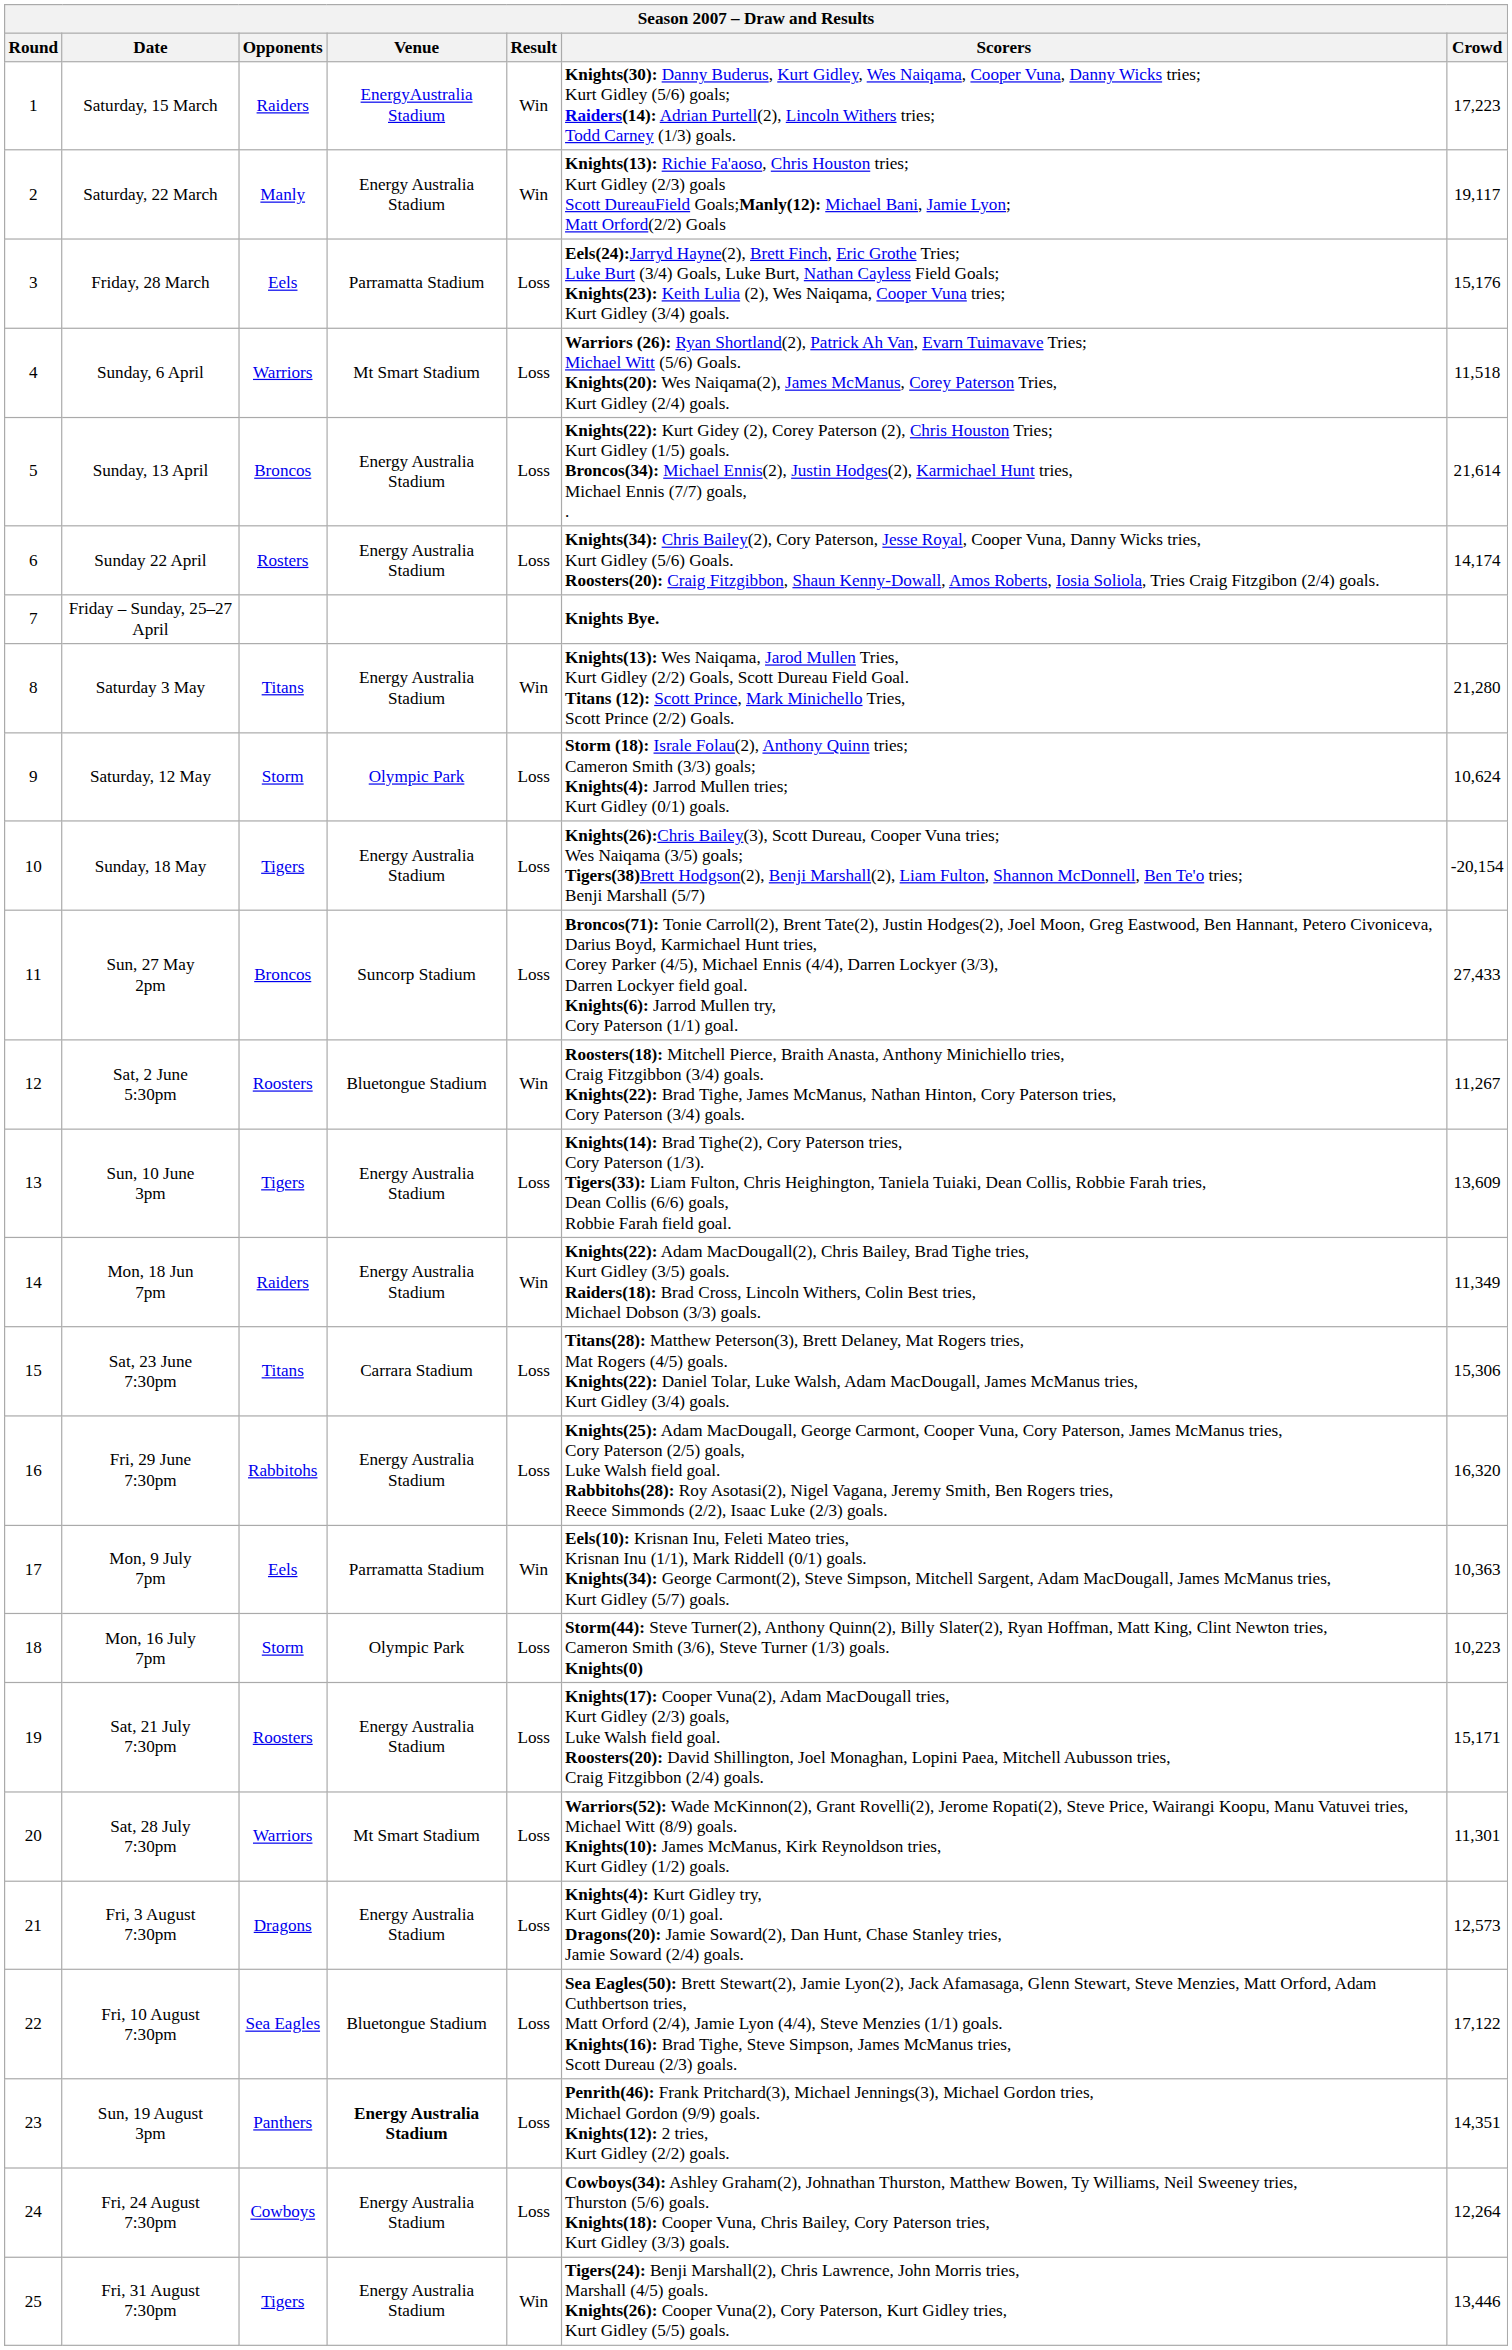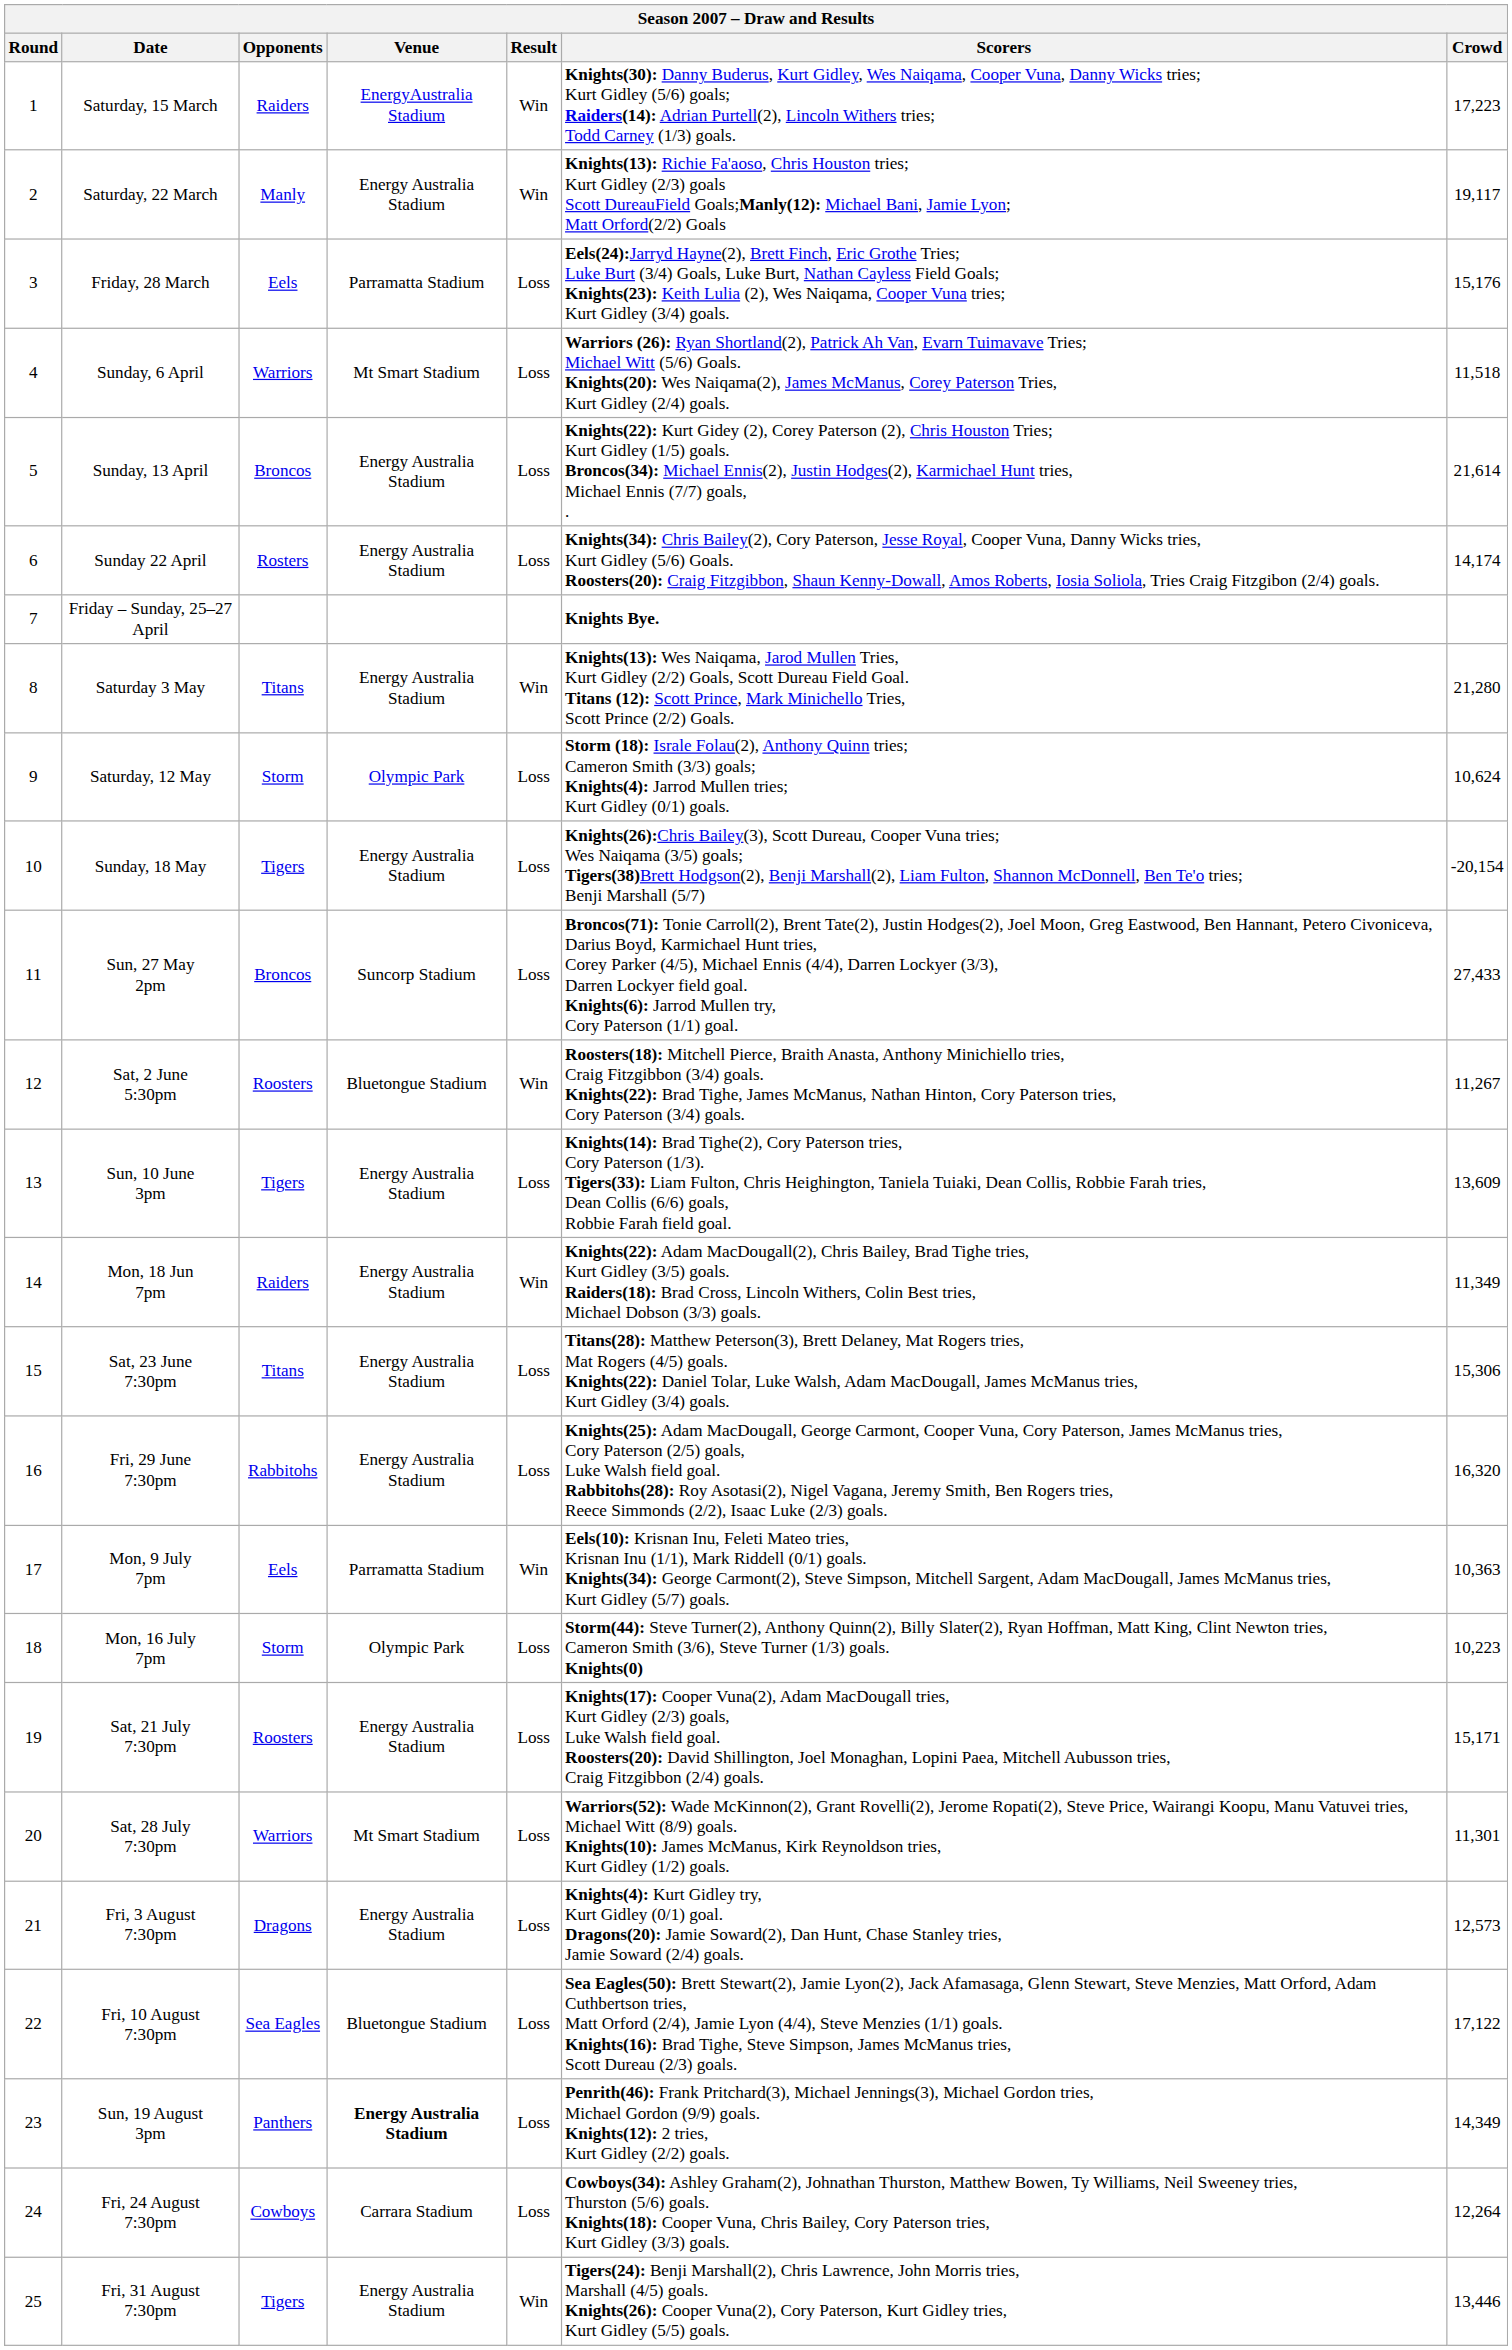Sat, 23 June 7:30pm | Venue: Carrara Stadium -> Energy Australia Stadium
Sun, 19 August 3pm | Crowd: 14,351 -> 14,349
Fri, 24 August 7:30pm | Venue: Energy Australia Stadium -> Carrara Stadium
